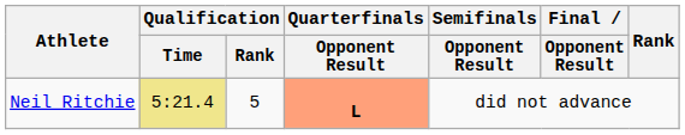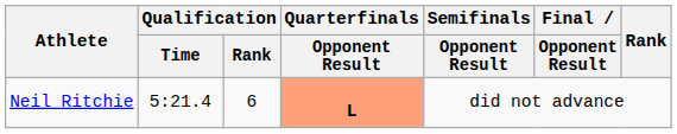Neil Ritchie | Qualification / Time: khaki background -> no background
Neil Ritchie | Qualification / Rank: 5 -> 6
